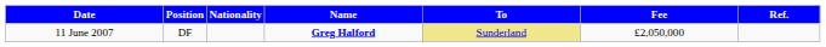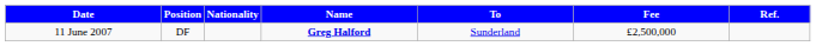11 June 2007 | To: khaki background -> no background
11 June 2007 | Fee: £2,050,000 -> £2,500,000
